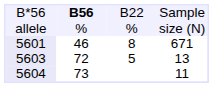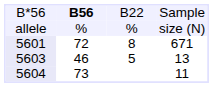5601 | column 2: 46 -> 72
5603 | column 2: 72 -> 46
